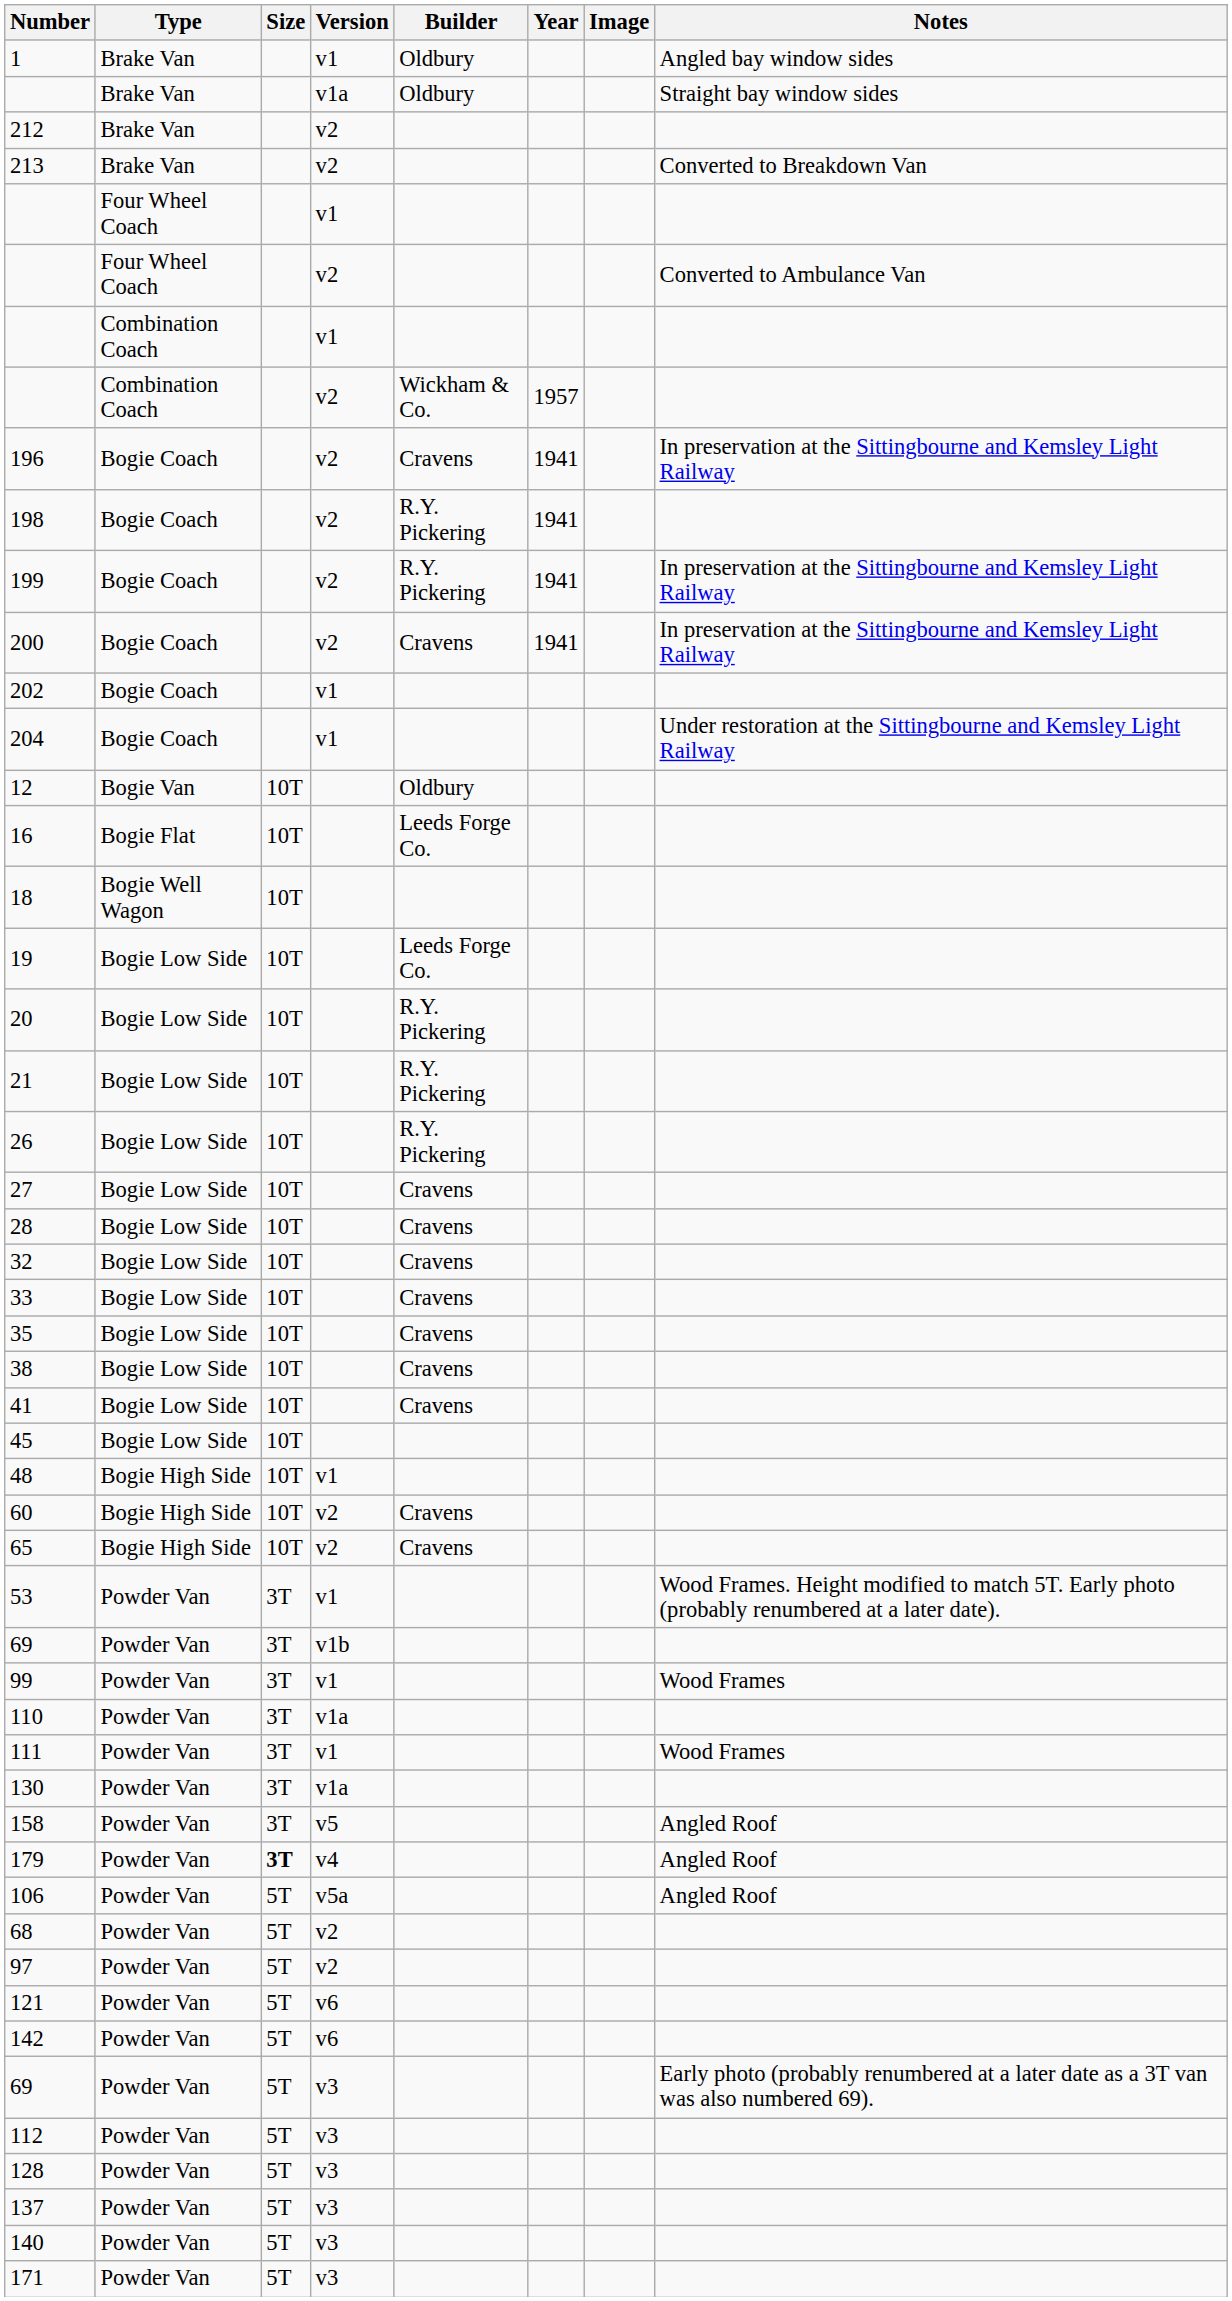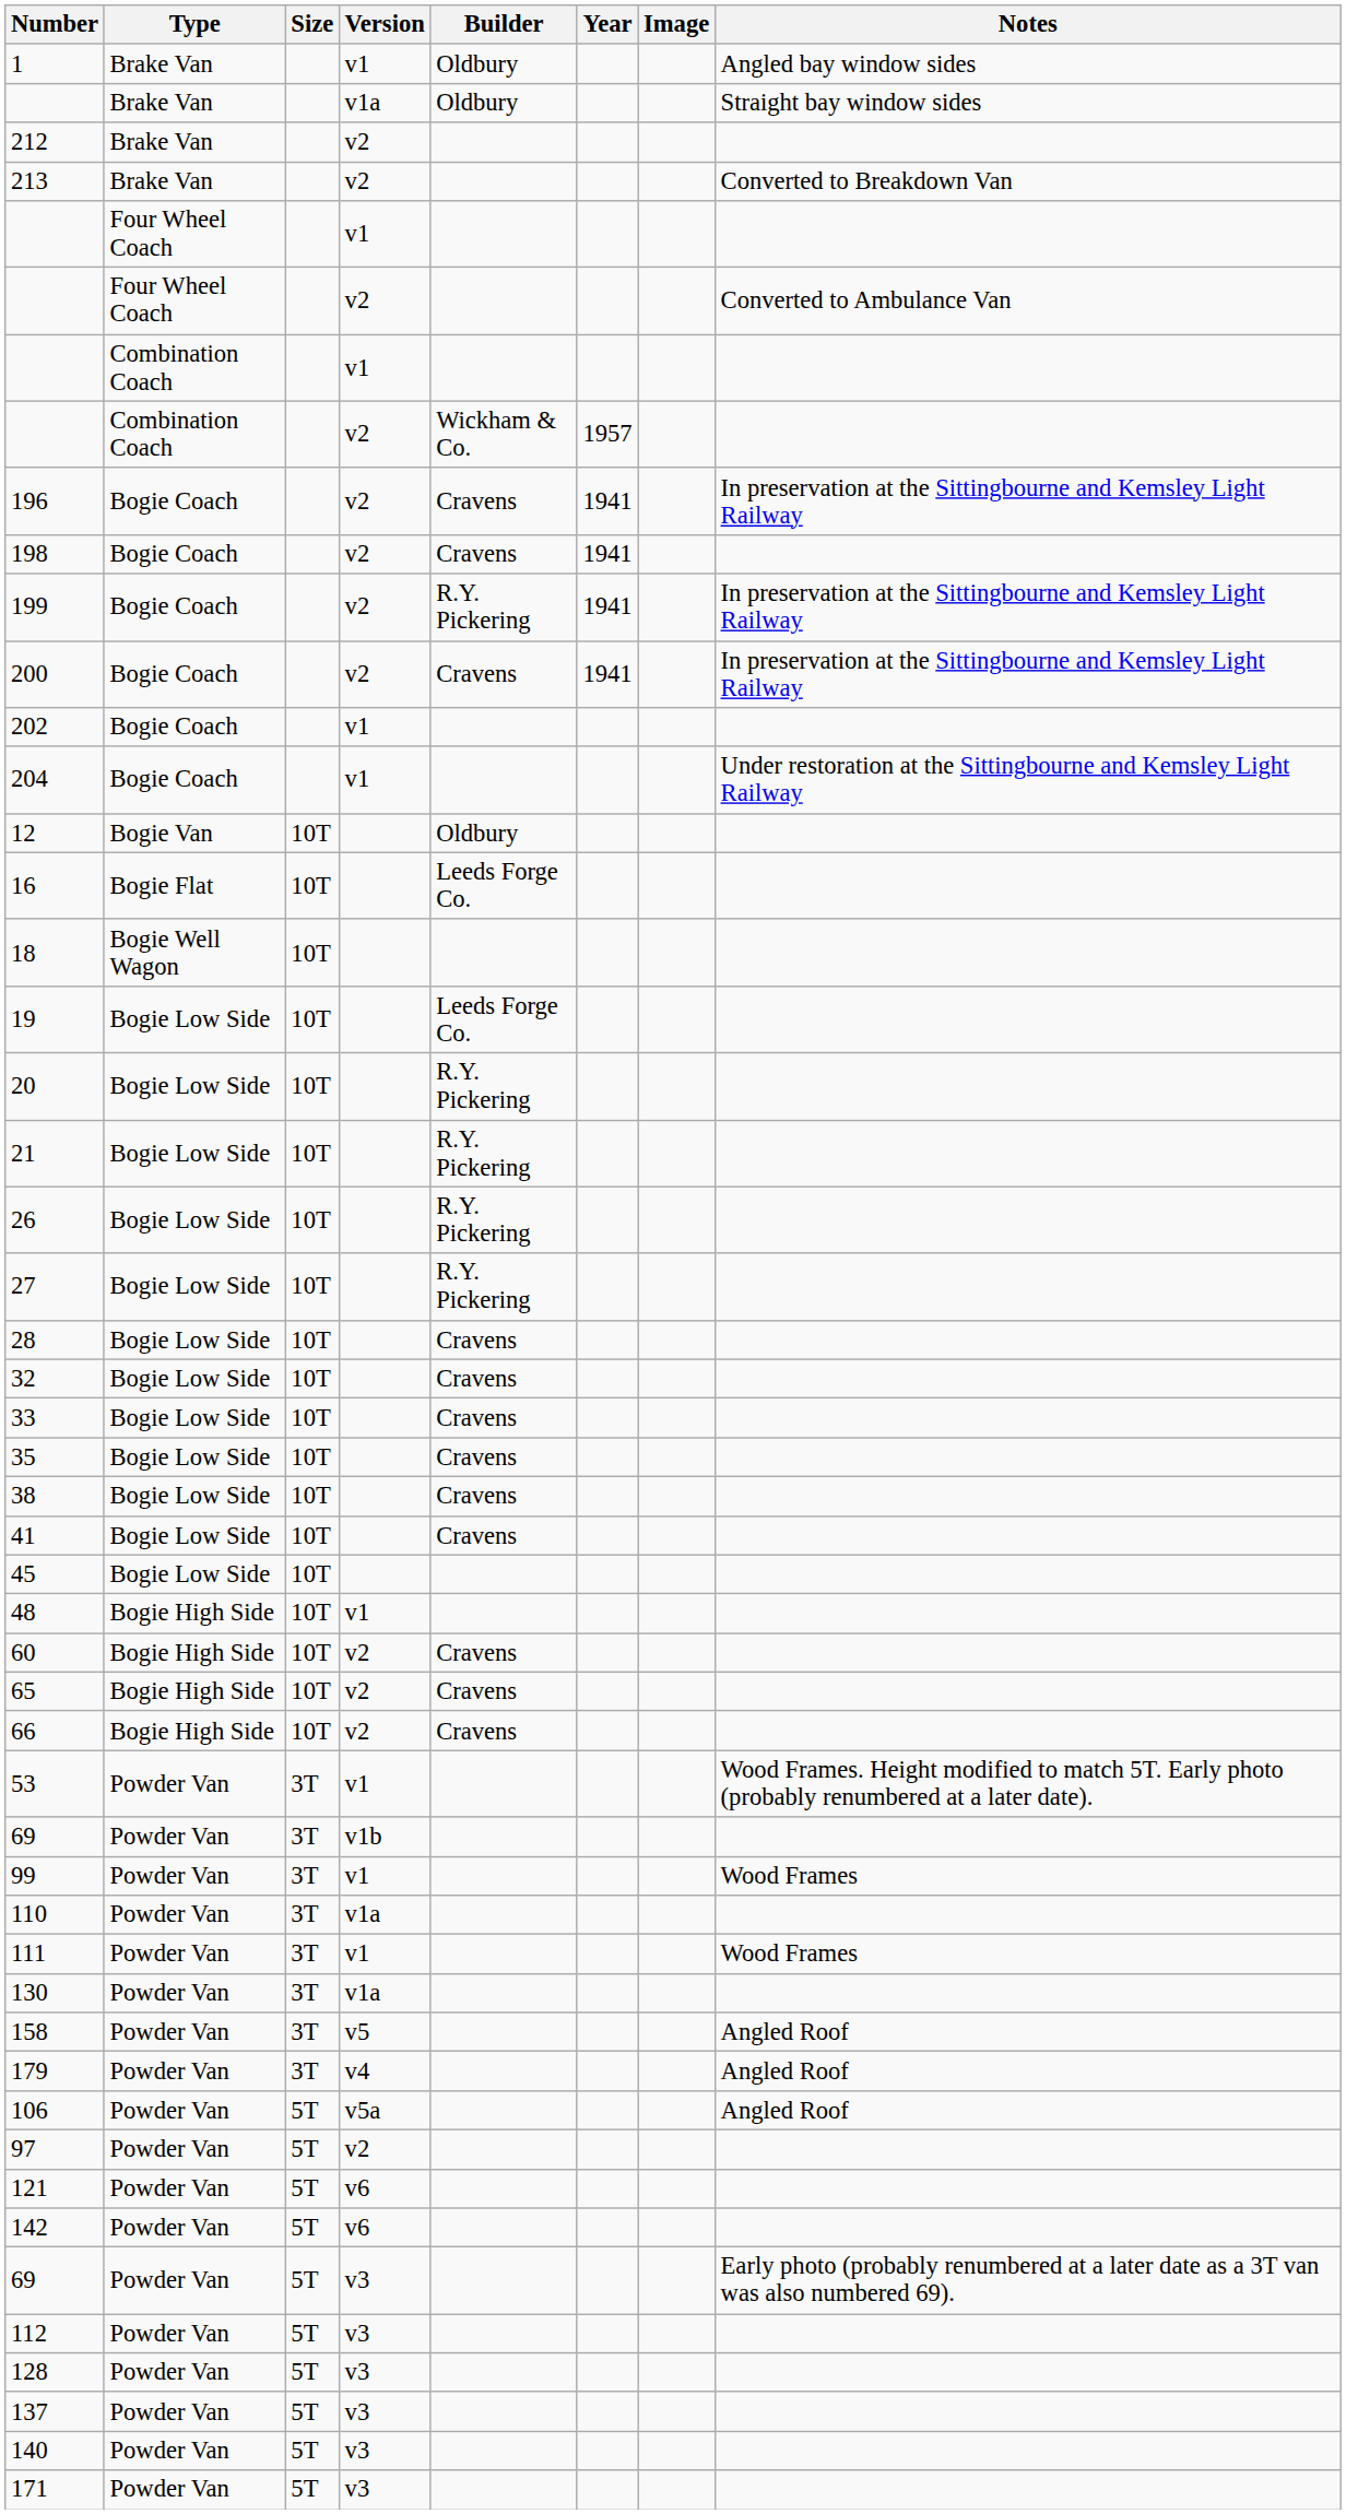198 | Builder: R.Y. Pickering -> Cravens
27 | Builder: Cravens -> R.Y. Pickering
+ row: 66 | Bogie High Side | 10T | v2 | Cravens
179 | Size: bold -> normal
- row: 68 | Powder Van | 5T | v2
